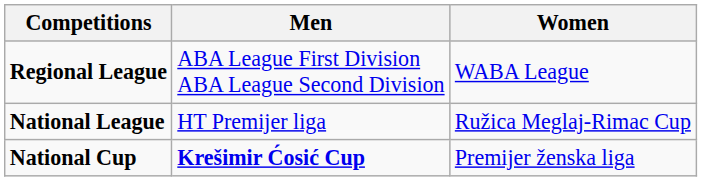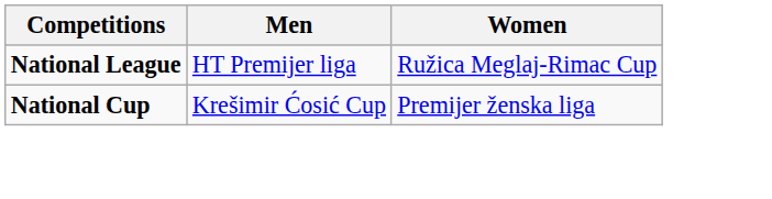- row: Regional League | ABA League First Division ABA League Second Division | WABA League
National Cup | Men: bold -> normal
